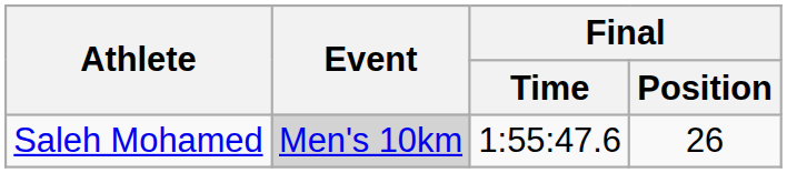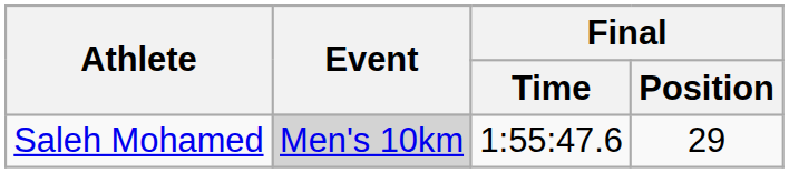Saleh Mohamed | Final / Position: 26 -> 29
